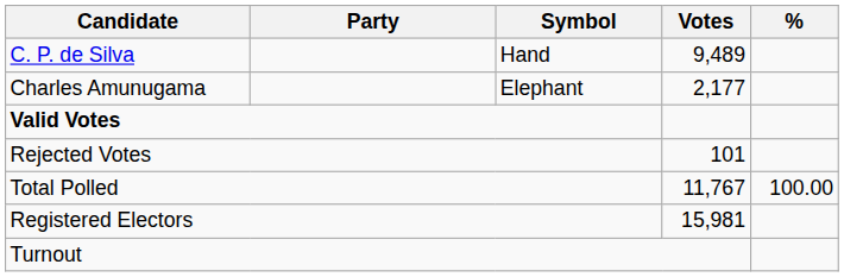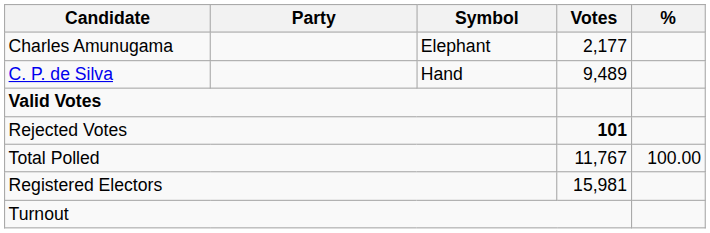rows swapped: C. P. de Silva <-> Charles Amunugama
Rejected Votes | Votes: normal -> bold
